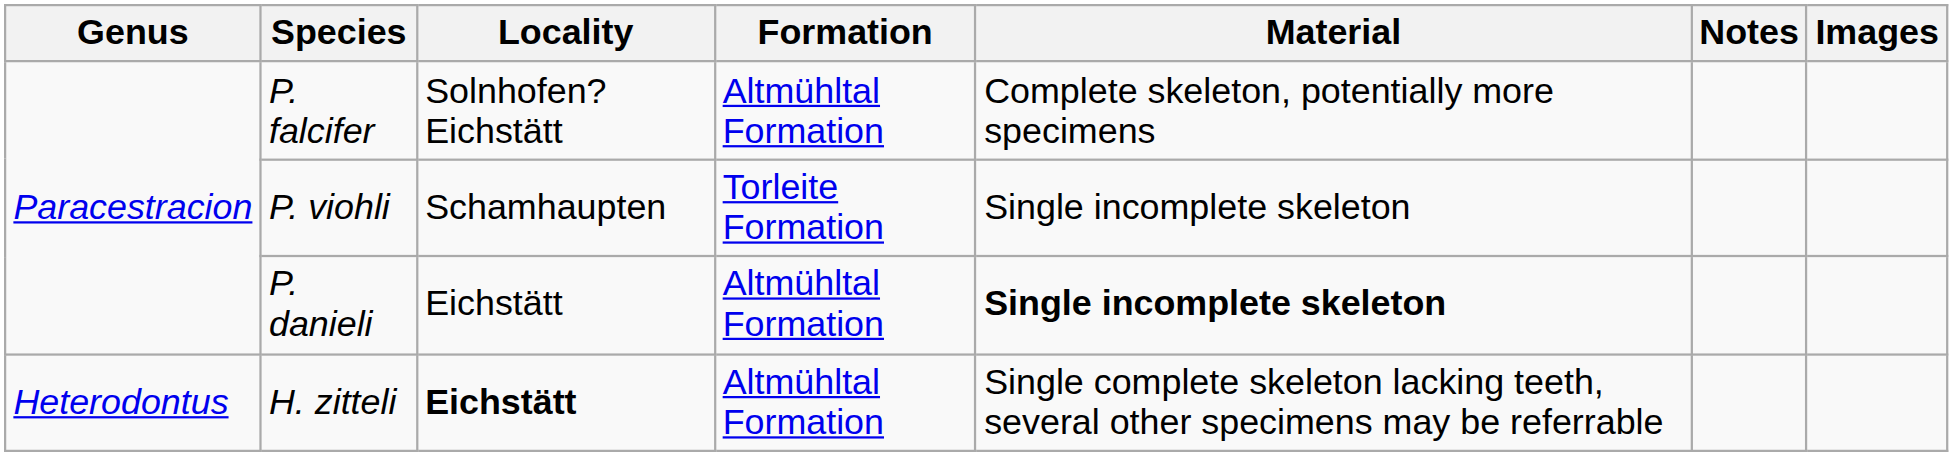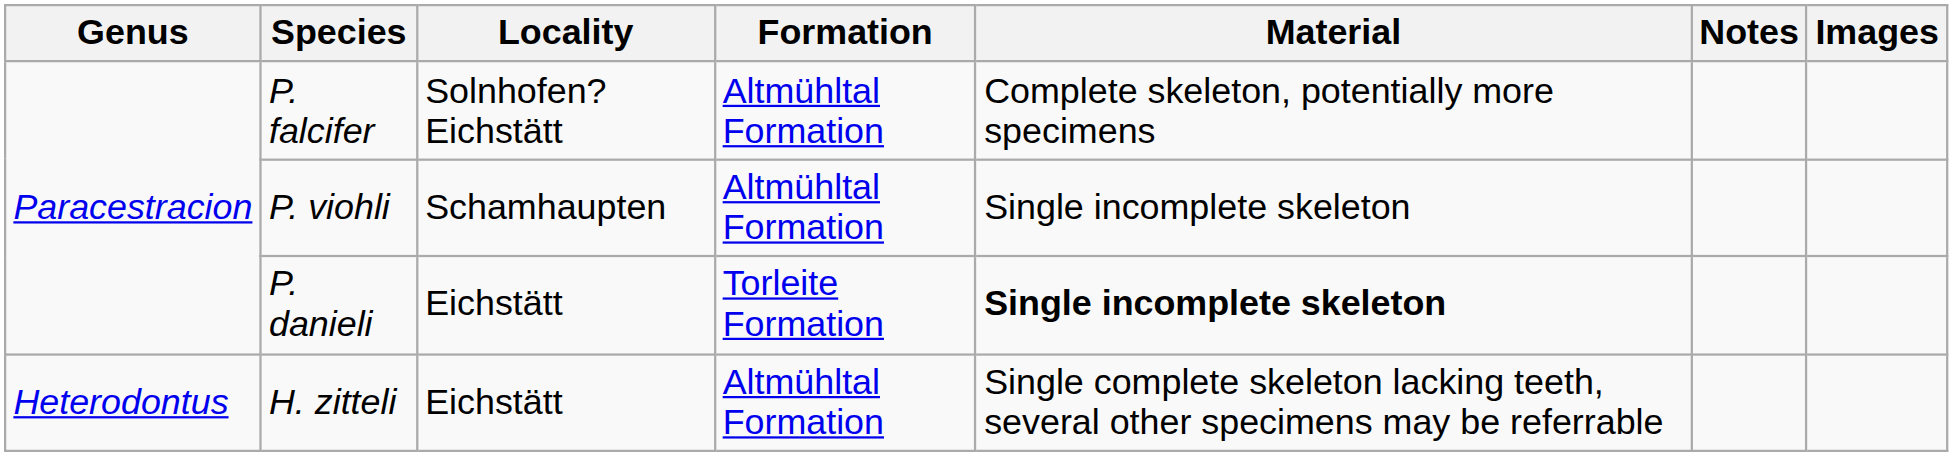P. viohli | Formation: Torleite Formation -> Altmühltal Formation
P. danieli | Formation: Altmühltal Formation -> Torleite Formation
H. zitteli | Locality: bold -> normal
